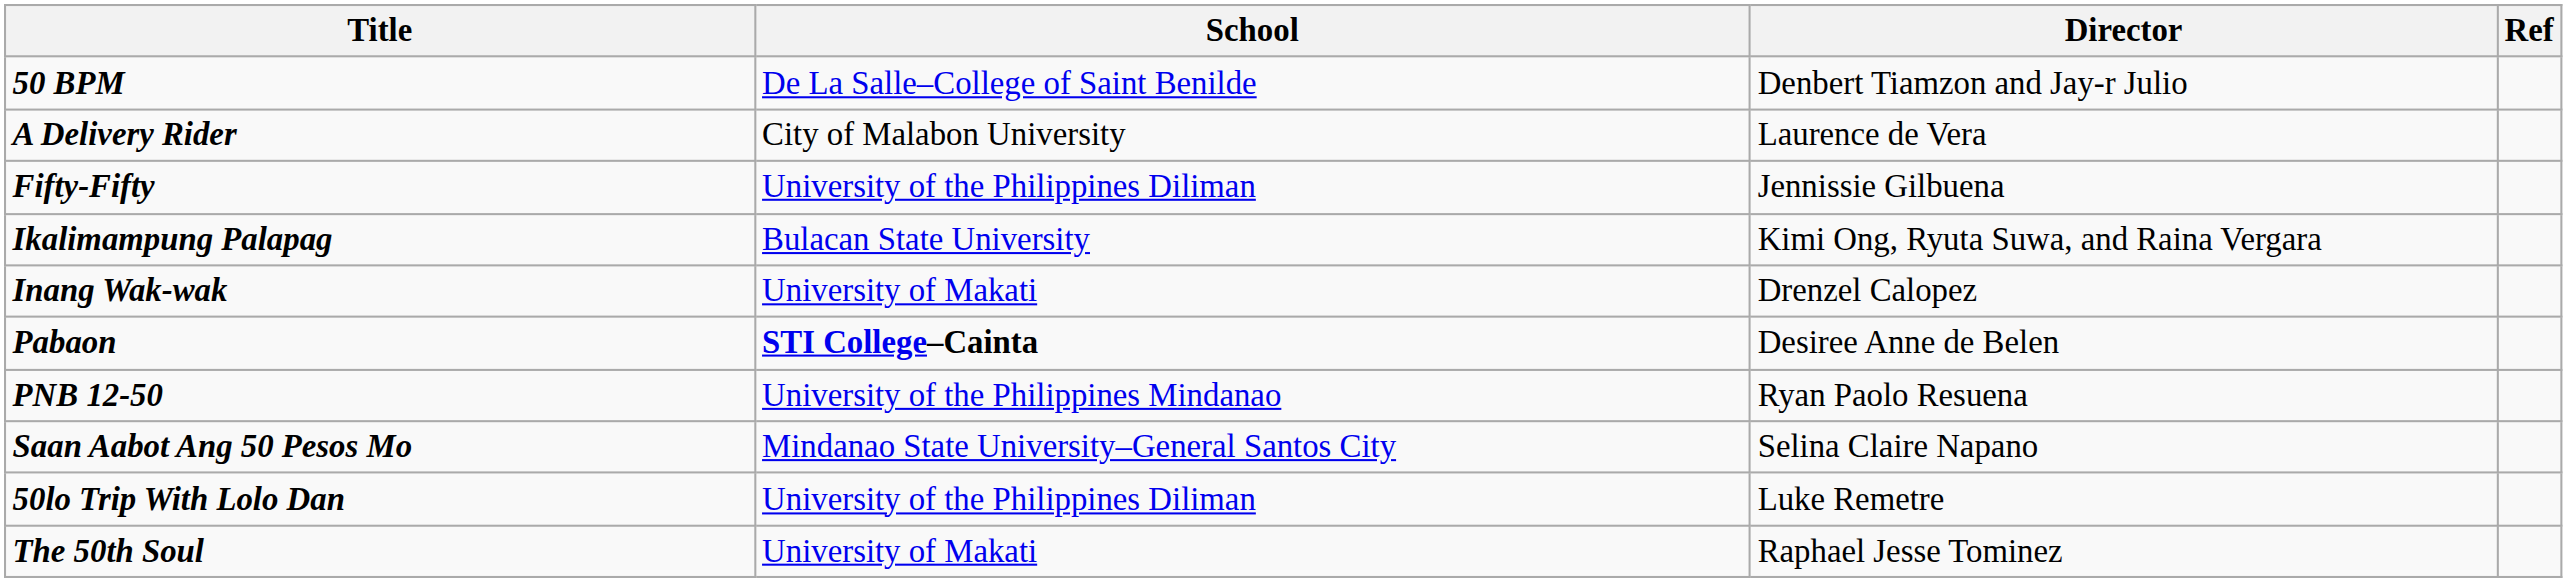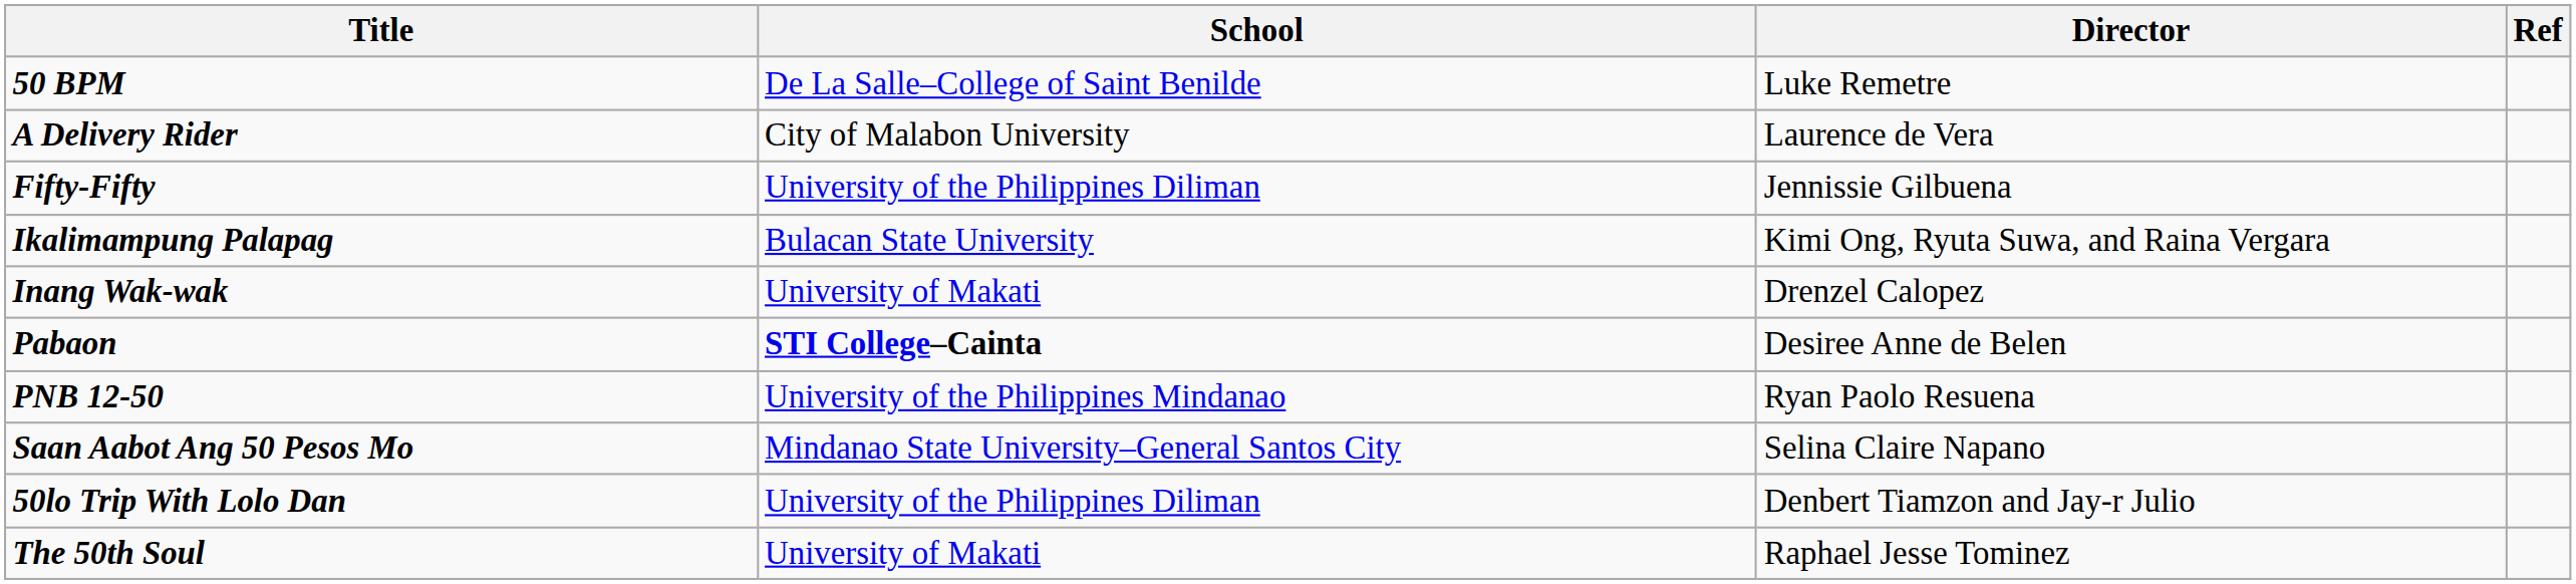50 BPM | Director: Denbert Tiamzon and Jay-r Julio -> Luke Remetre
50lo Trip With Lolo Dan | Director: Luke Remetre -> Denbert Tiamzon and Jay-r Julio
